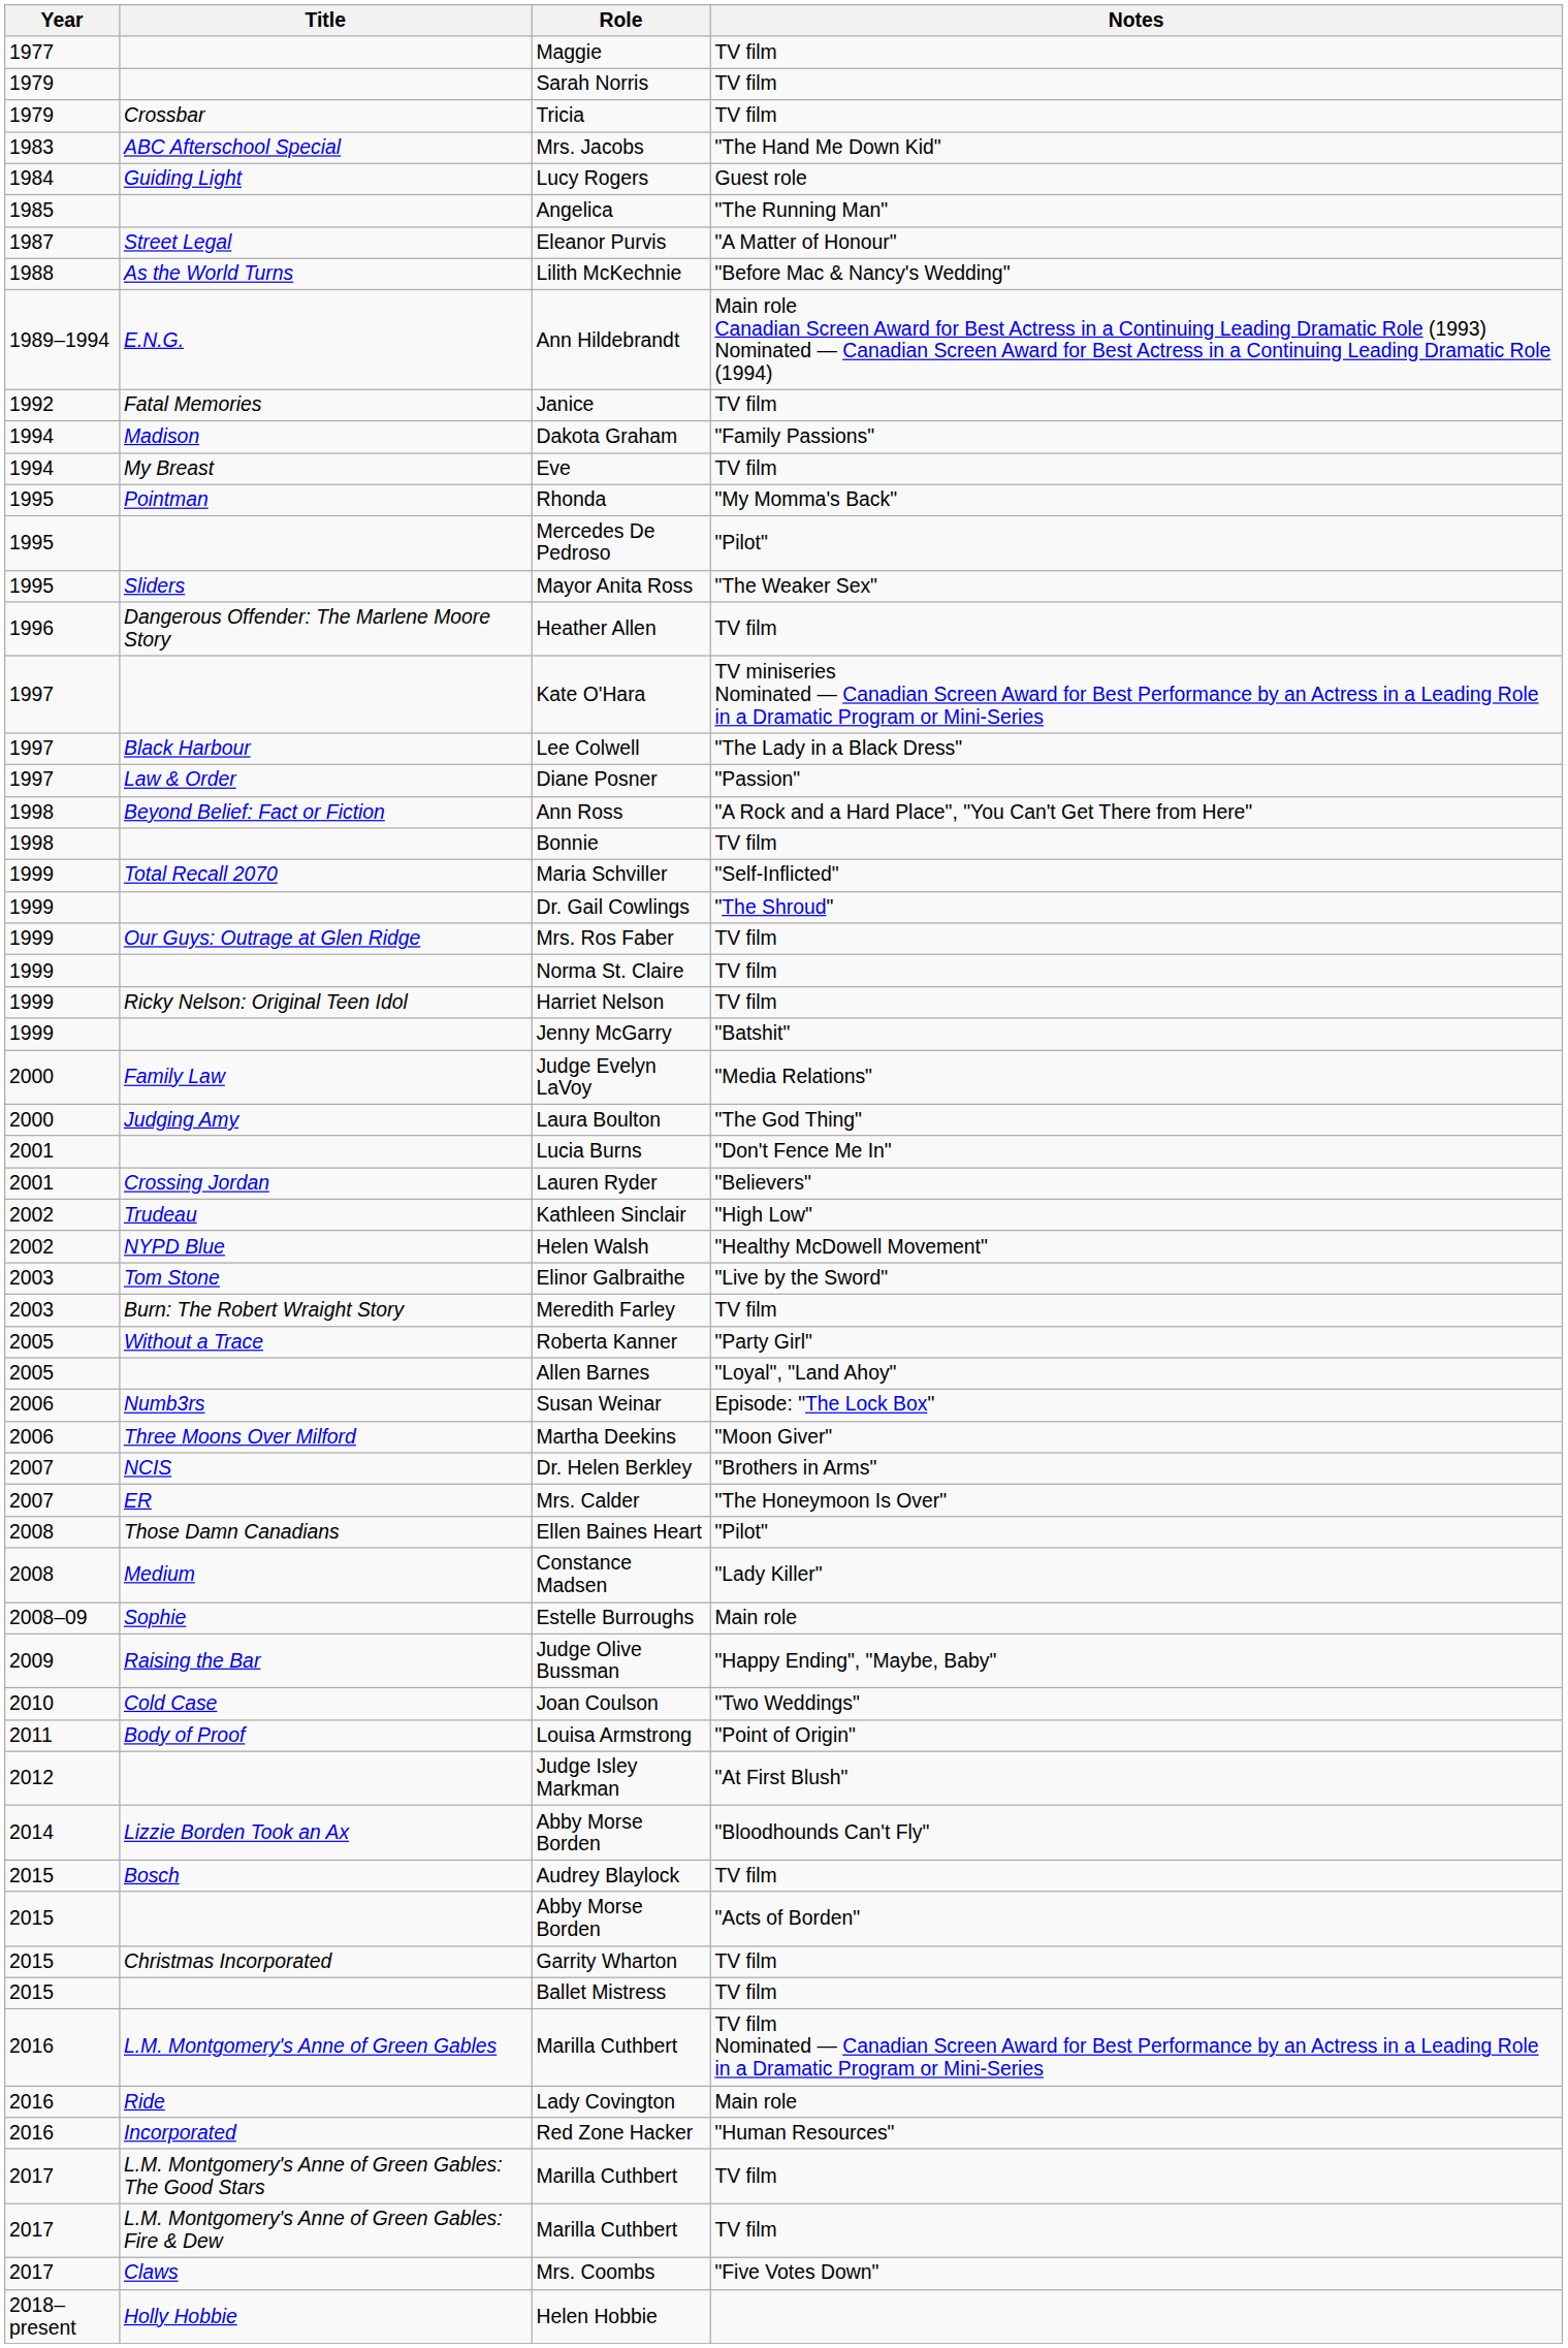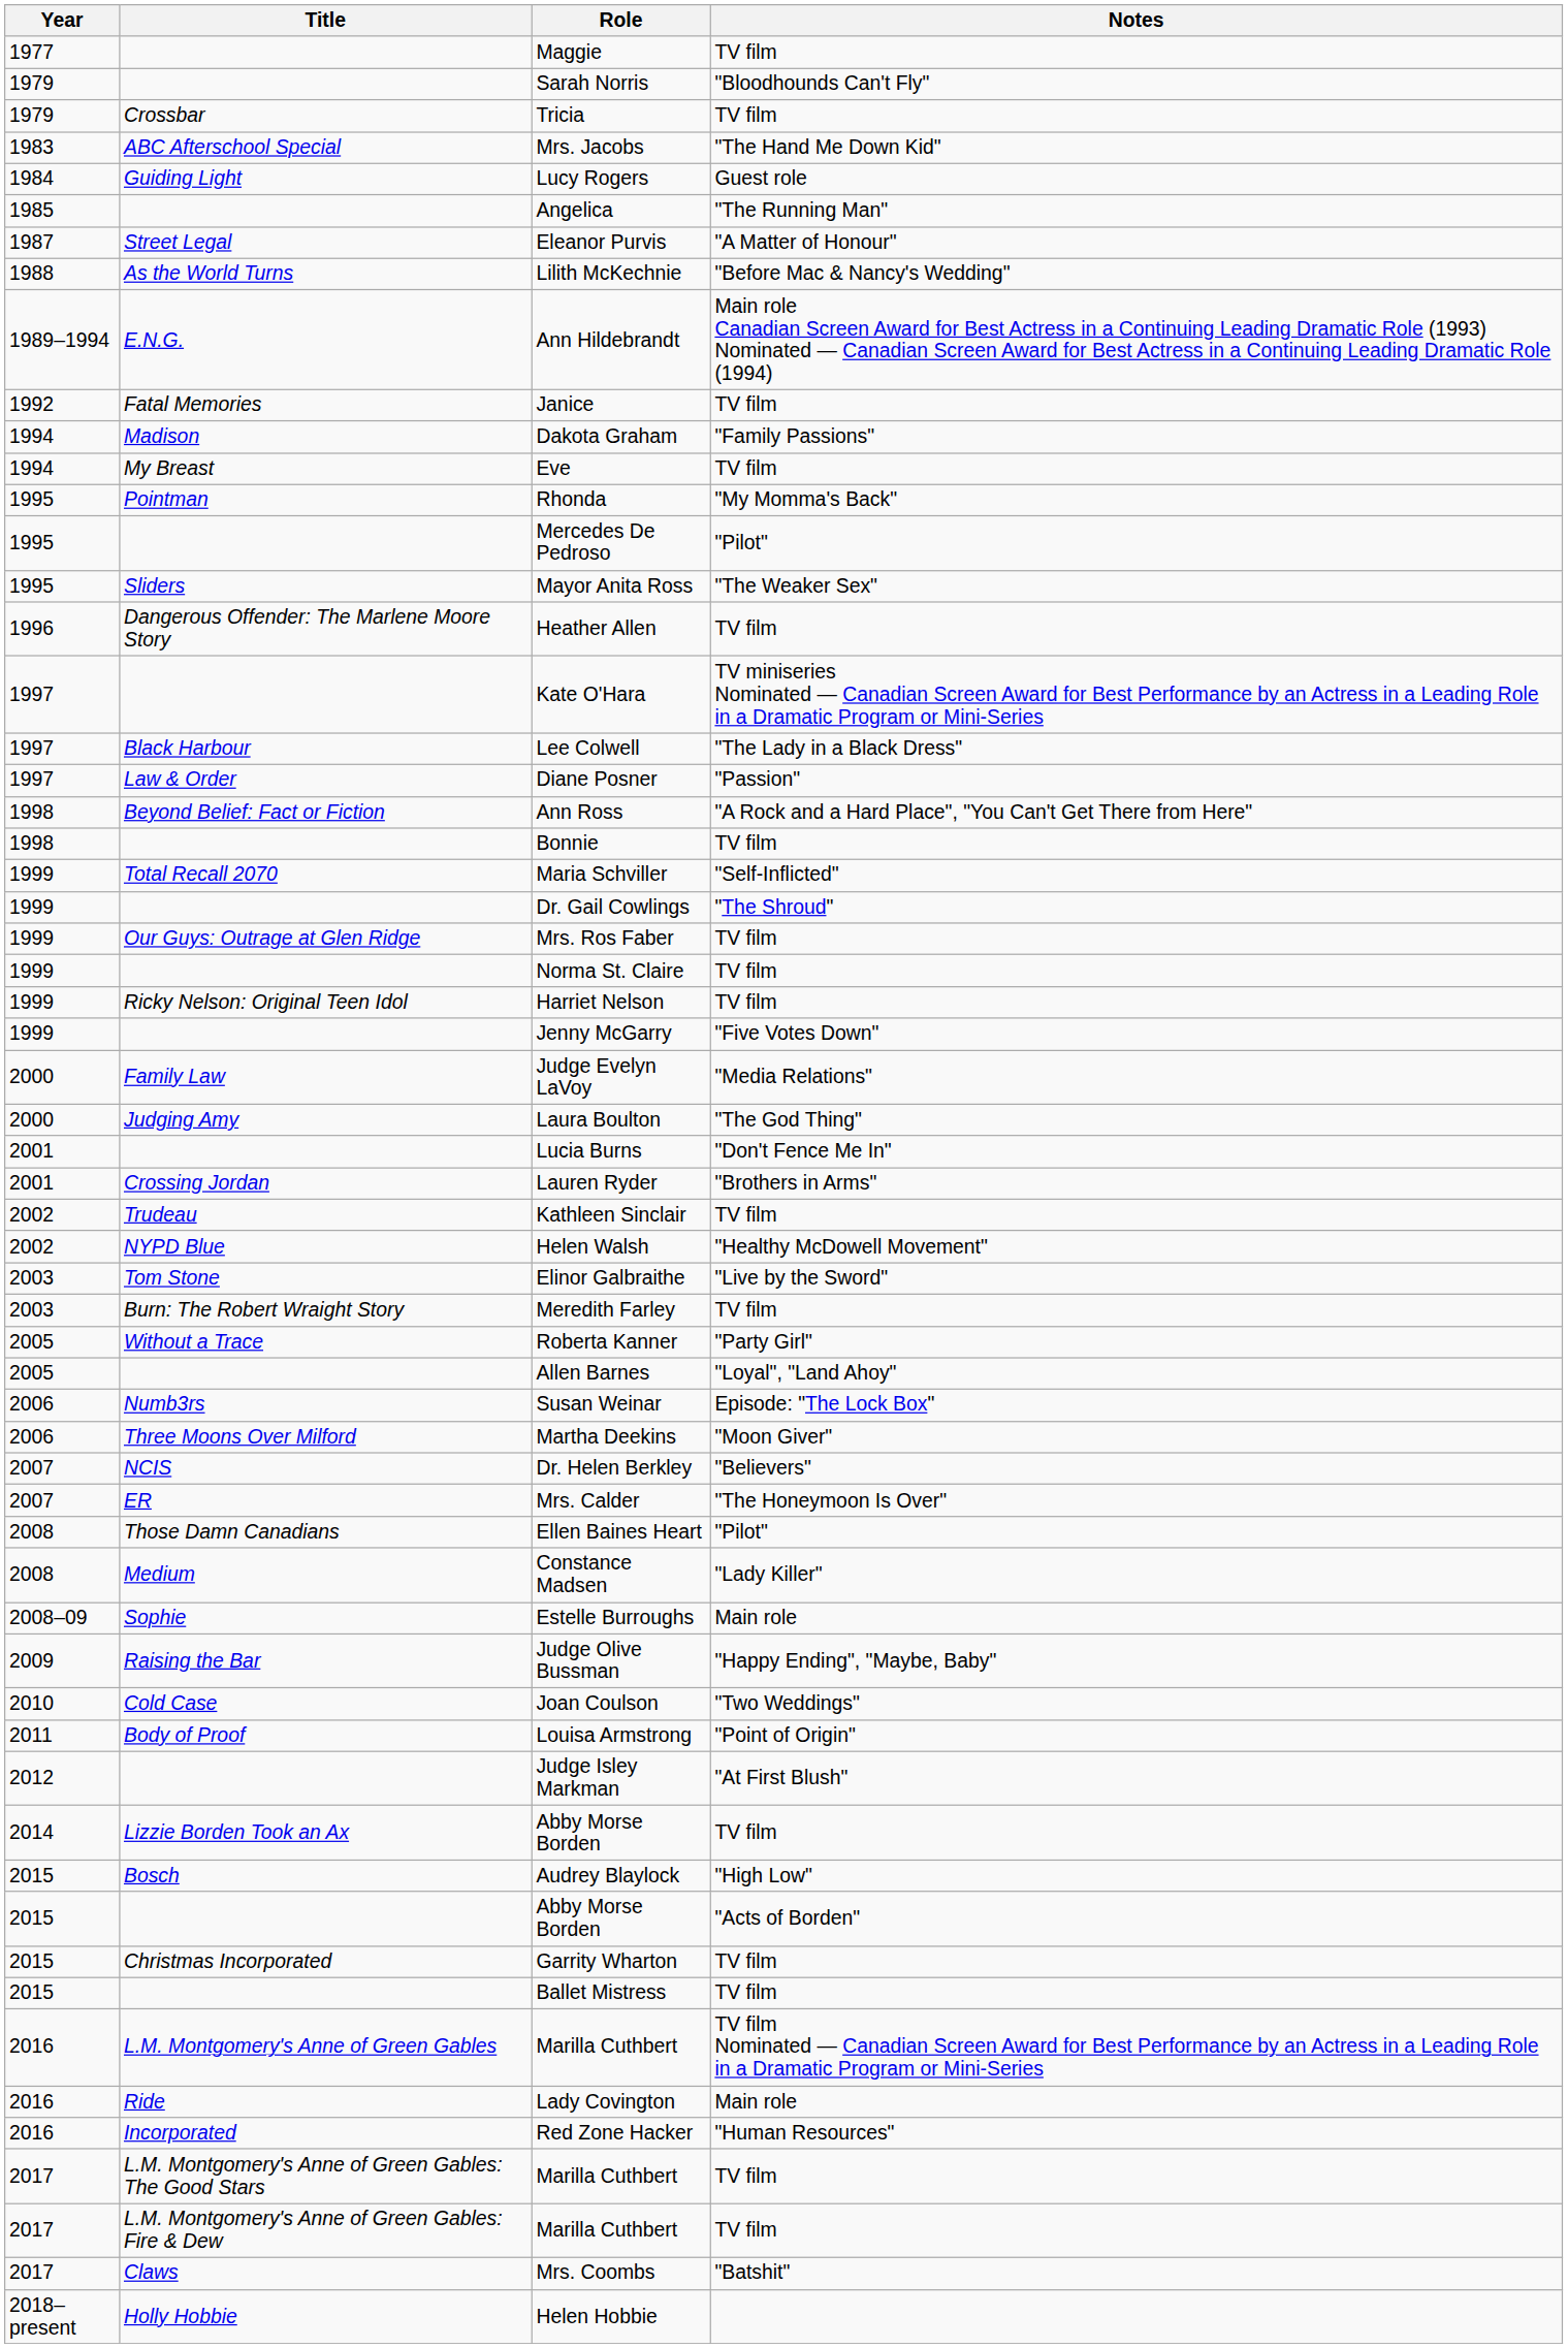Sarah Norris | Notes: TV film -> "Bloodhounds Can't Fly"
Jenny McGarry | Notes: "Batshit" -> "Five Votes Down"
Lauren Ryder | Notes: "Believers" -> "Brothers in Arms"
Kathleen Sinclair | Notes: "High Low" -> TV film
Dr. Helen Berkley | Notes: "Brothers in Arms" -> "Believers"
Lizzie Borden Took an Ax / Abby Morse Borden | Notes: "Bloodhounds Can't Fly" -> TV film
Audrey Blaylock | Notes: TV film -> "High Low"
Mrs. Coombs | Notes: "Five Votes Down" -> "Batshit"
